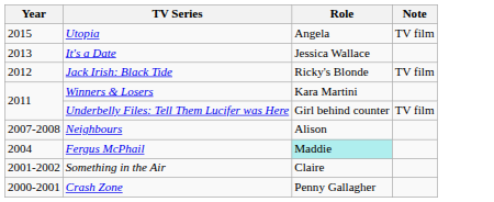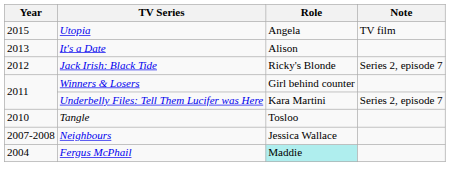It's a Date | Role: Jessica Wallace -> Alison
Jack Irish: Black Tide | Note: TV film -> Series 2, episode 7
Winners & Losers | Role: Kara Martini -> Girl behind counter
Underbelly Files: Tell Them Lucifer was Here | Role: Girl behind counter -> Kara Martini
Underbelly Files: Tell Them Lucifer was Here | Note: TV film -> Series 2, episode 7
+ row: 2010 | Tangle | Tosloo
Neighbours | Role: Alison -> Jessica Wallace
- row: 2001-2002 | Something in the Air | Claire
- row: 2000-2001 | Crash Zone | Penny Gallagher
